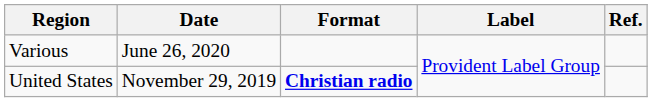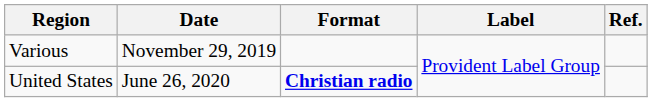Various | Date: June 26, 2020 -> November 29, 2019
United States | Date: November 29, 2019 -> June 26, 2020
